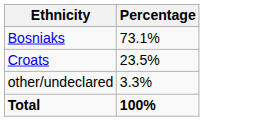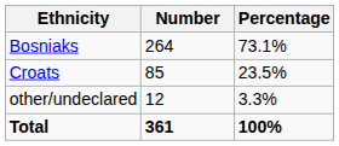+ column: Number | 264 | 85 | 12 | 361
